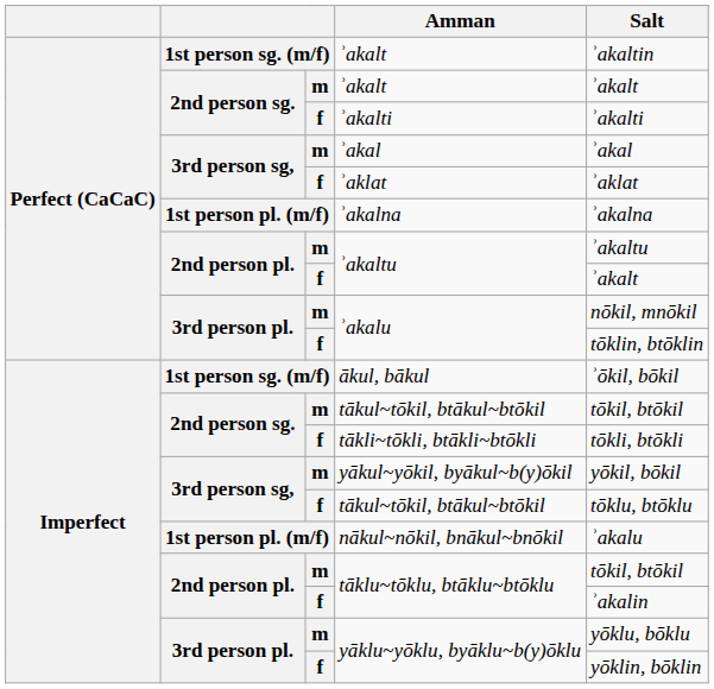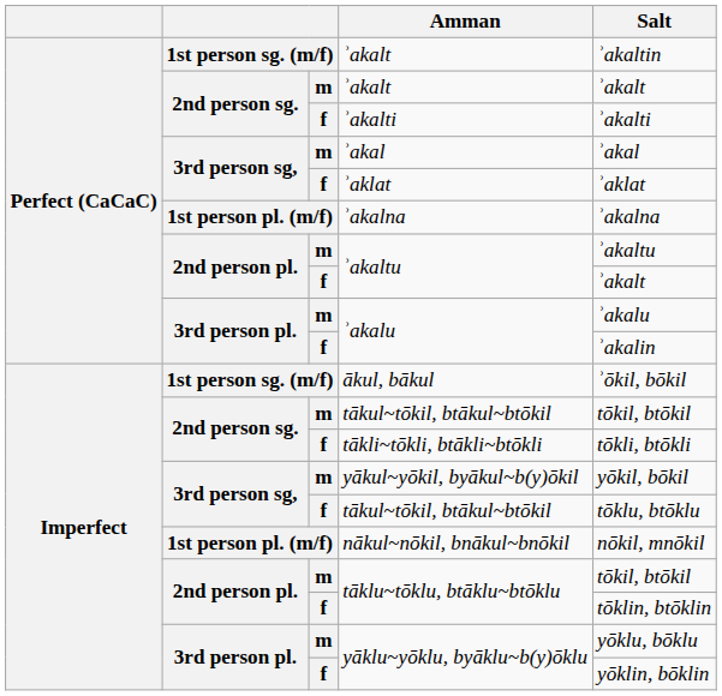m / ʾakalu | Salt: nōkil, mnōkil -> ʾakalu
f / ʾakalu | Salt: tōklin, btōklin -> ʾakalin
nākul~nōkil, bnākul~bnōkil | Salt: ʾakalu -> nōkil, mnōkil
f / tāklu~tōklu, btāklu~btōklu | Salt: ʾakalin -> tōklin, btōklin
